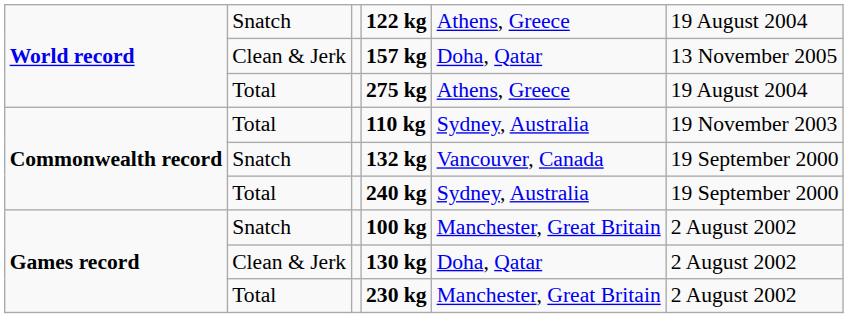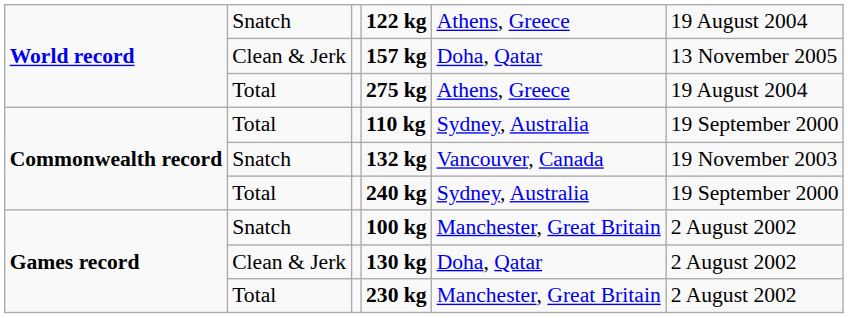110 kg | column 6: 19 November 2003 -> 19 September 2000
132 kg | column 6: 19 September 2000 -> 19 November 2003
